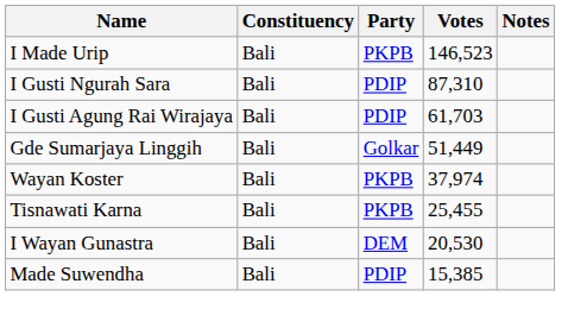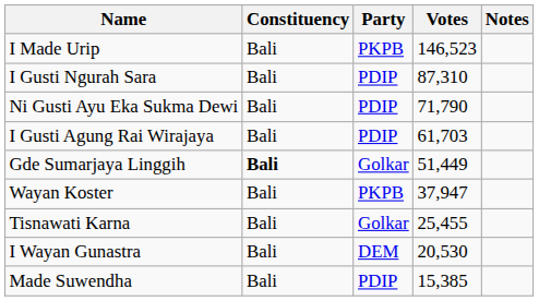+ row: Ni Gusti Ayu Eka Sukma Dewi | Bali | PDIP | 71,790
Gde Sumarjaya Linggih | Constituency: normal -> bold
Wayan Koster | Votes: 37,974 -> 37,947
Tisnawati Karna | Party: PKPB -> Golkar
